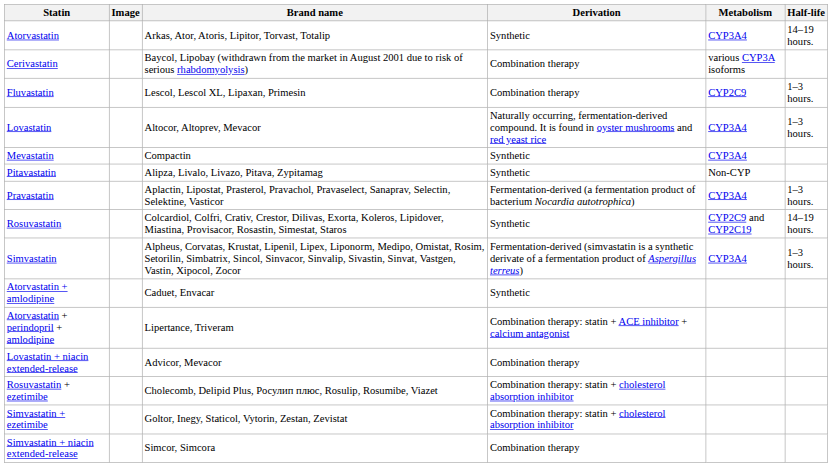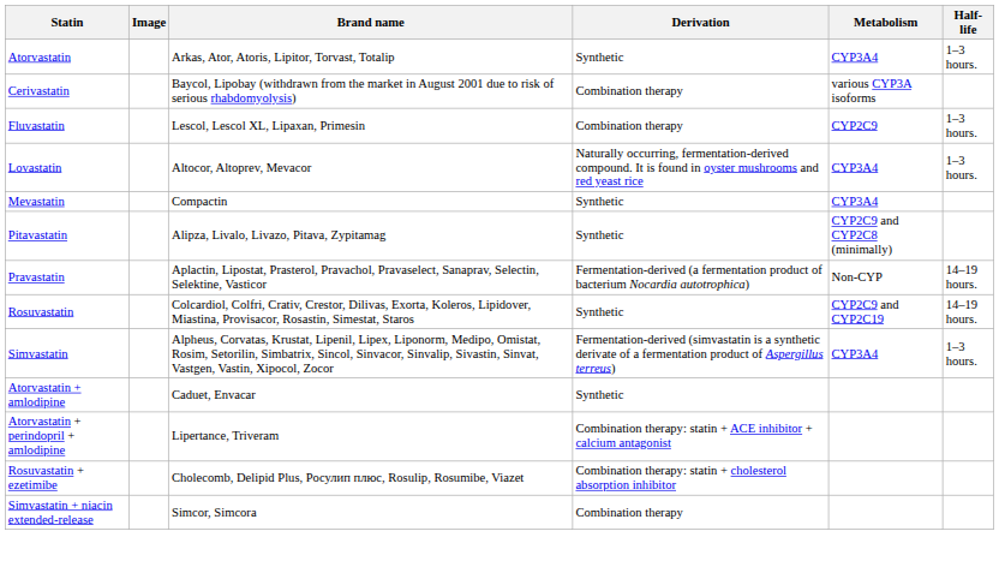Atorvastatin | Half-life: 14–19 hours. -> 1–3 hours.
Pitavastatin | Metabolism: Non-CYP -> CYP2C9 and CYP2C8 (minimally)
Pravastatin | Metabolism: CYP3A4 -> Non-CYP
Pravastatin | Half-life: 1–3 hours. -> 14–19 hours.
- row: Lovastatin + niacin extended-release | Advicor, Mevacor | Combination therapy
- row: Simvastatin + ezetimibe | Goltor, Inegy, Staticol, Vytorin, Zestan, Zevistat | Combination therapy: statin + cholesterol absorption inhibitor
